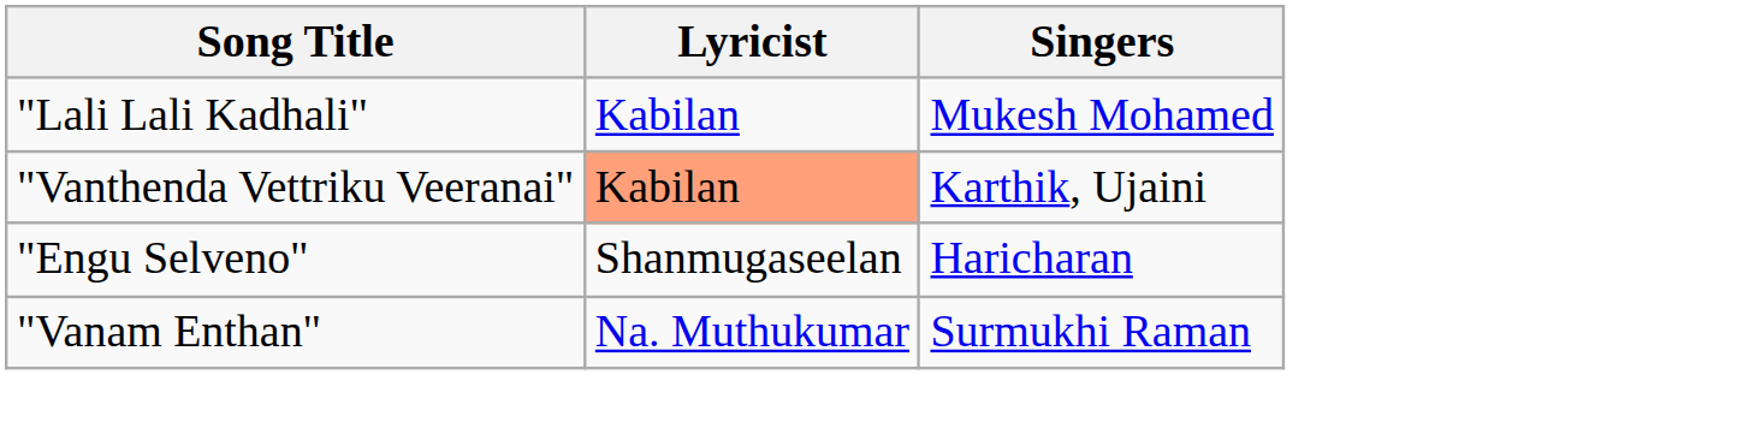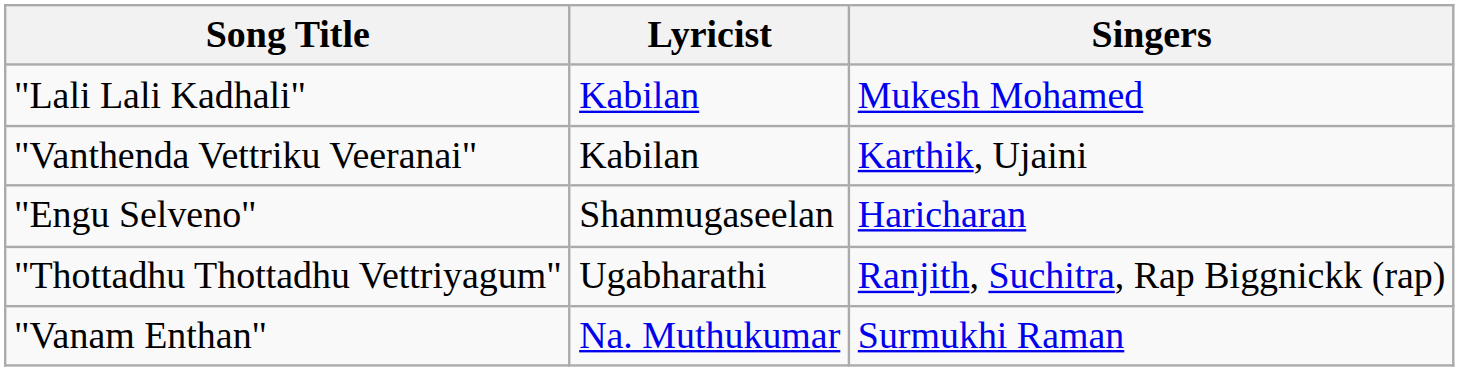"Vanthenda Vettriku Veeranai" | Lyricist: lightsalmon background -> no background
+ row: "Thottadhu Thottadhu Vettriyagum" | Ugabharathi | Ranjith, Suchitra, Rap Biggnickk (rap)
